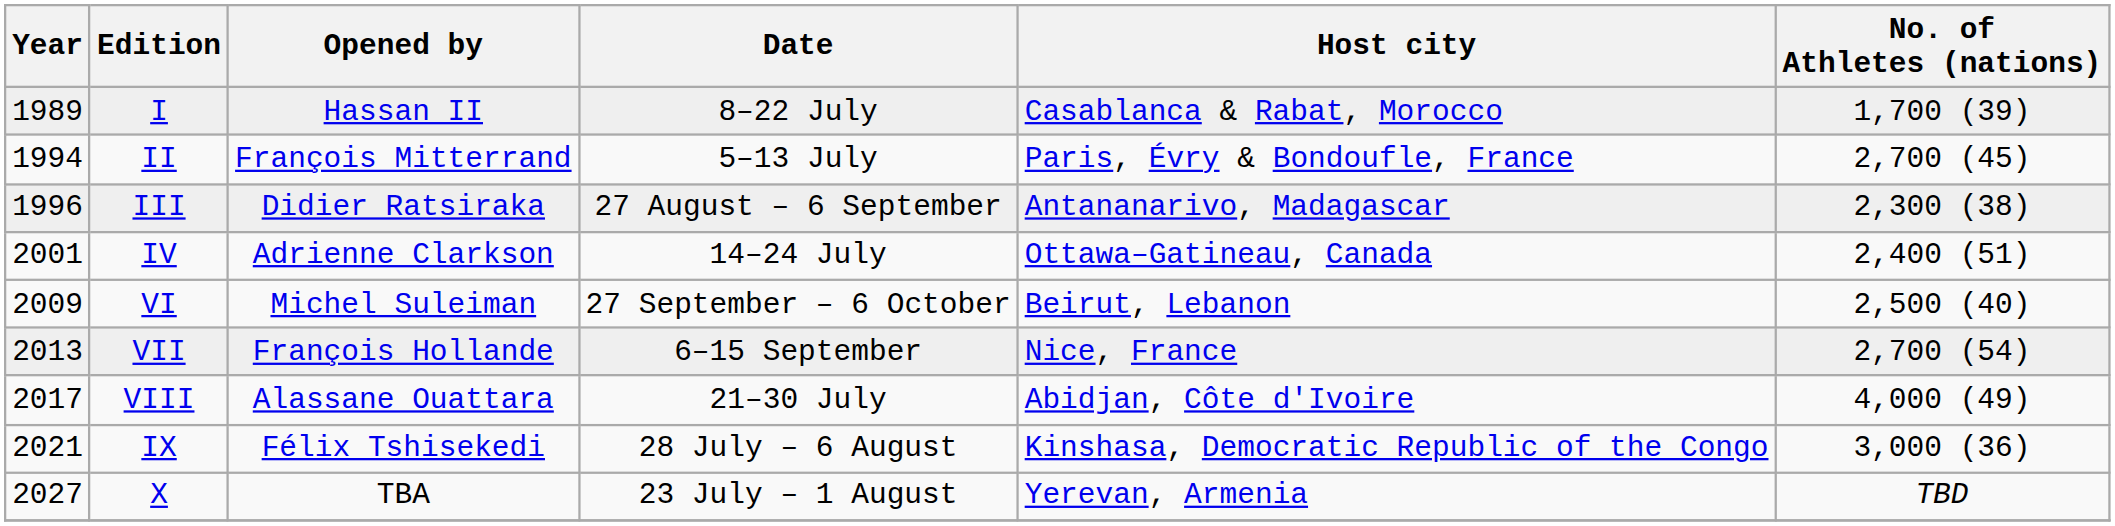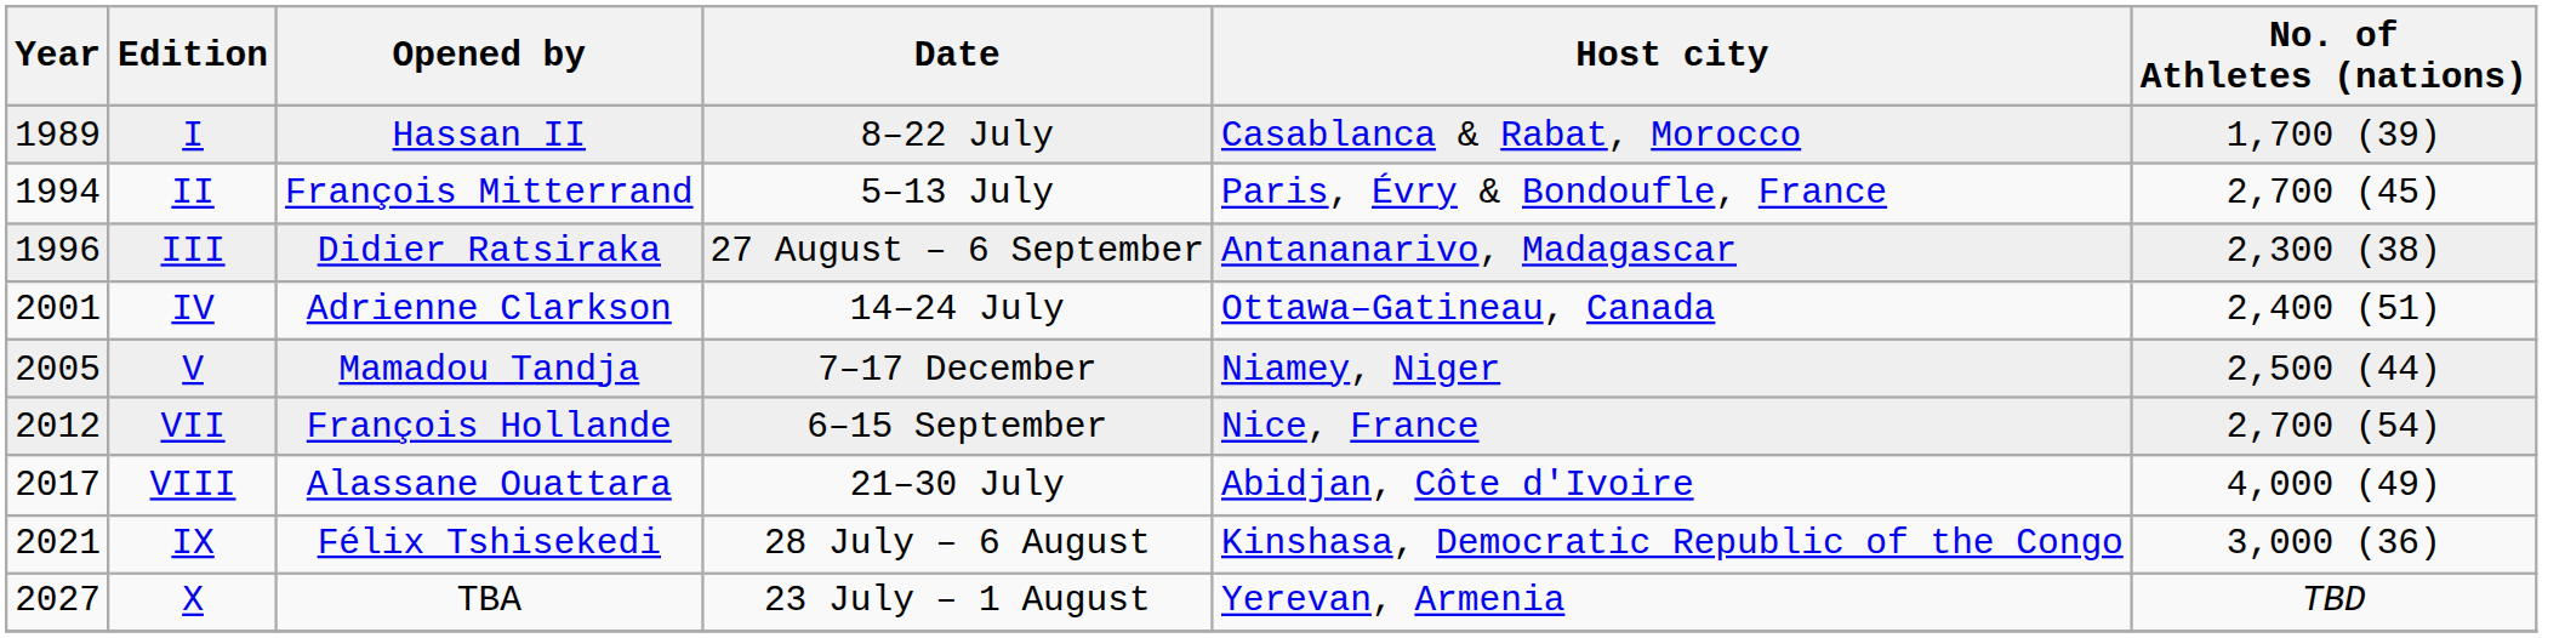+ row: 2005 | V | Mamadou Tandja | 7–17 December | Niamey, Niger | 2,500 (44)
- row: 2009 | VI | Michel Suleiman | 27 September – 6 October | Beirut, Lebanon | 2,500 (40)
VII | Year: 2013 -> 2012
